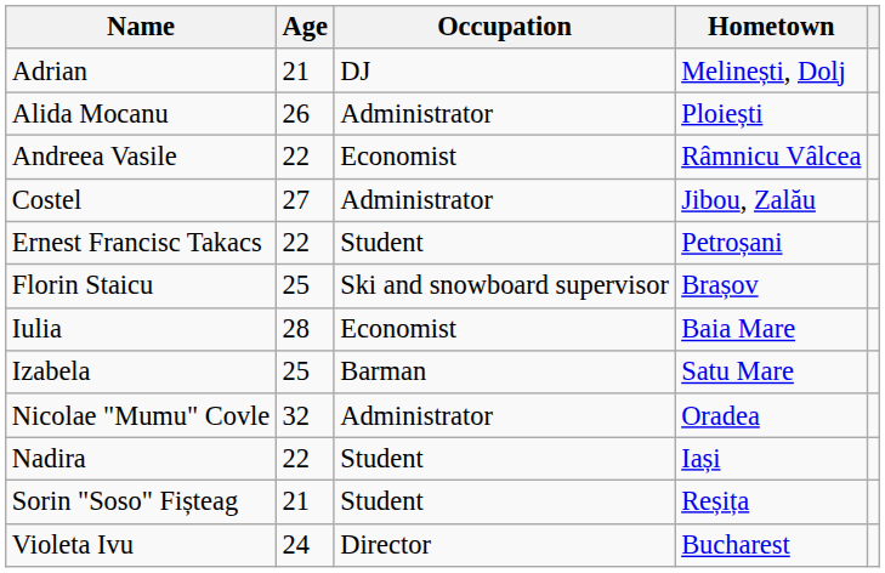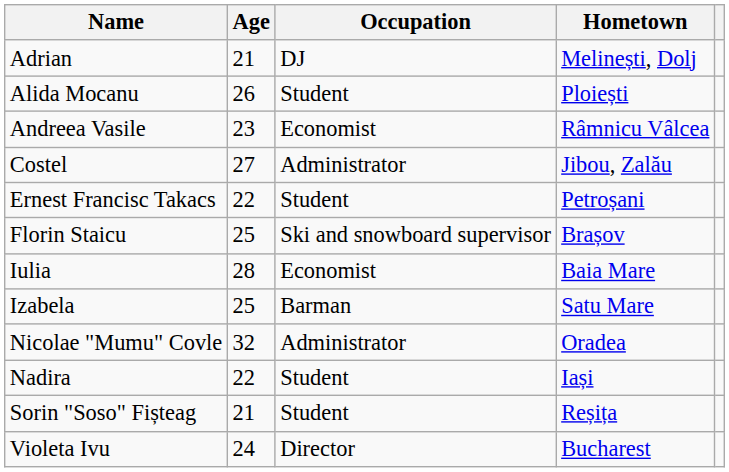Alida Mocanu | Occupation: Administrator -> Student
Andreea Vasile | Age: 22 -> 23
